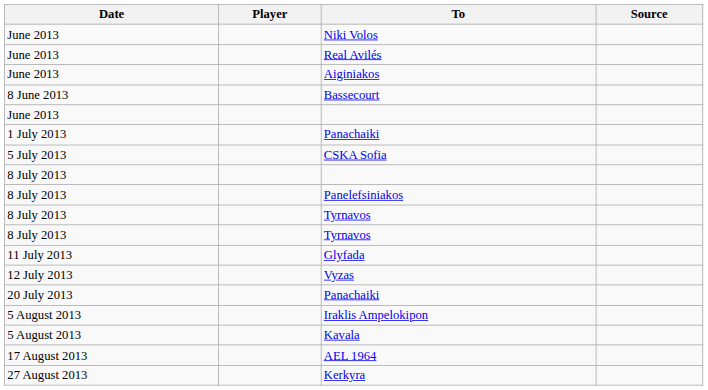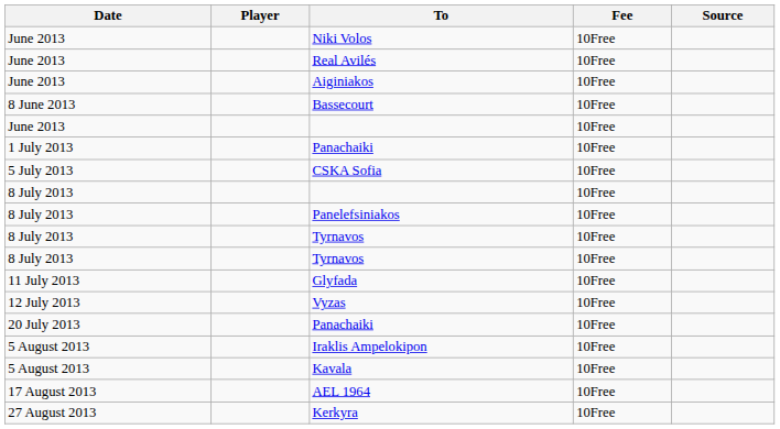+ column: Fee | 10Free | 10Free | 10Free | 10Free | 10Free | 10Free | 10Free | 10Free | 10Free | 10Free | 10Free | 10Free | 10Free | 10Free | 10Free | 10Free | 10Free | 10Free
